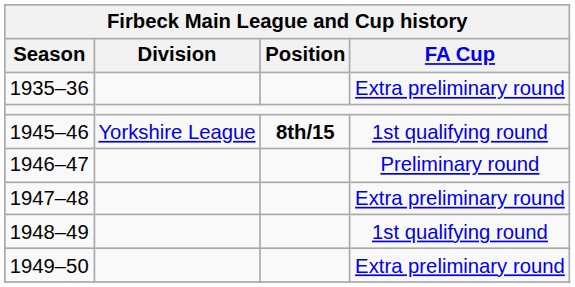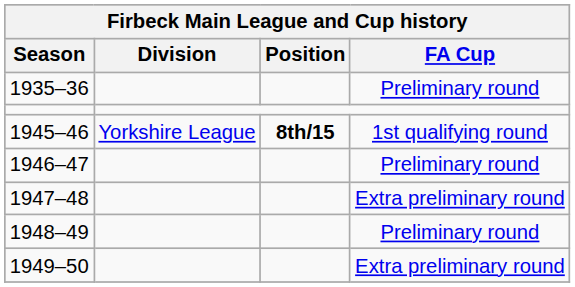1935–36 | FA Cup: Extra preliminary round -> Preliminary round
1948–49 | FA Cup: 1st qualifying round -> Preliminary round
